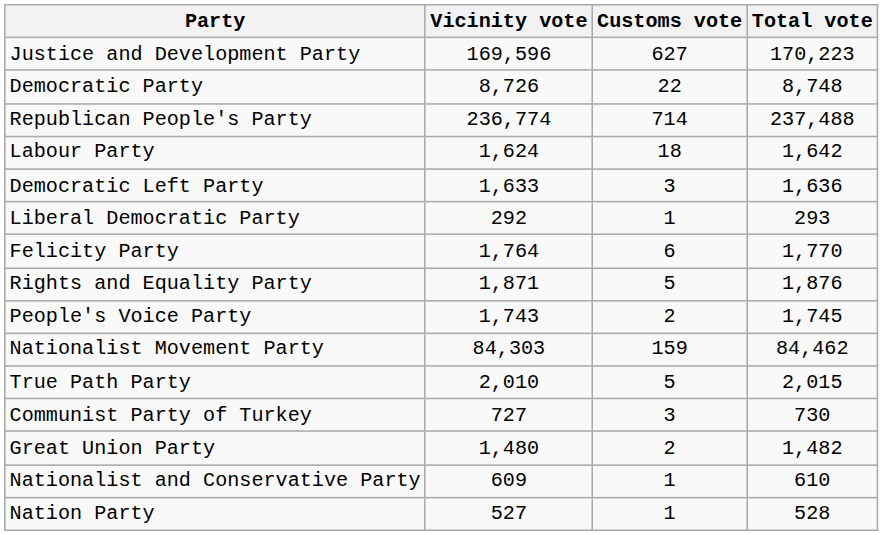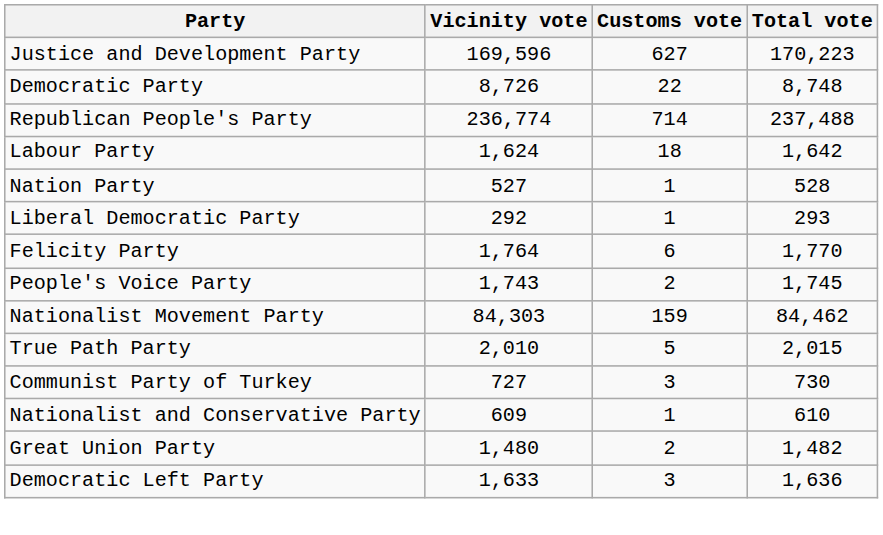rows swapped: Nation Party <-> Democratic Left Party
- row: Rights and Equality Party | 1,871 | 5 | 1,876
rows swapped: Nationalist and Conservative Party <-> Great Union Party
